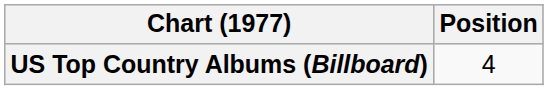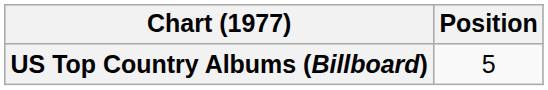US Top Country Albums (Billboard) | Position: 4 -> 5
